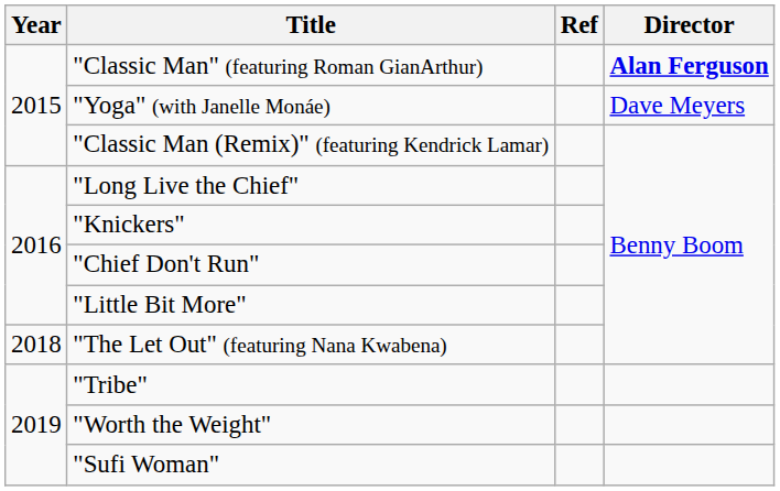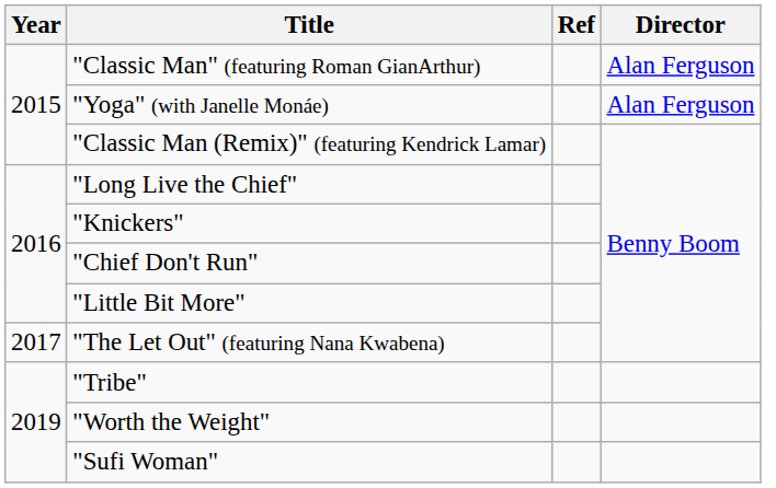"Classic Man" (featuring Roman GianArthur) | Director: bold -> normal
"Yoga" (with Janelle Monáe) | Director: Dave Meyers -> Alan Ferguson
"The Let Out" (featuring Nana Kwabena) | Year: 2018 -> 2017
